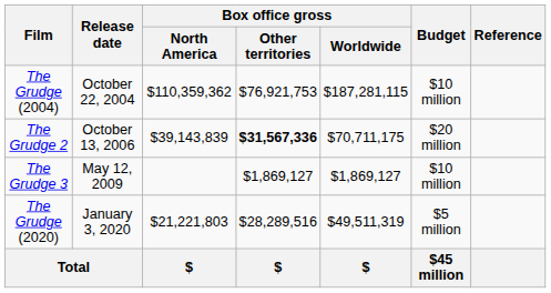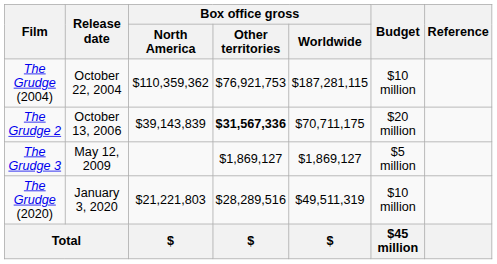The Grudge 3 | Budget: $10 million -> $5 million
The Grudge (2020) | Budget: $5 million -> $10 million
